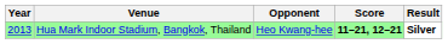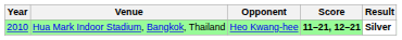Hua Mark Indoor Stadium, Bangkok, Thailand | Year: 2013 -> 2010
